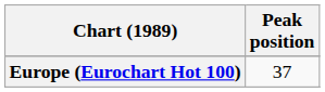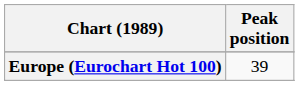Europe (Eurochart Hot 100) | Peak position: 37 -> 39
